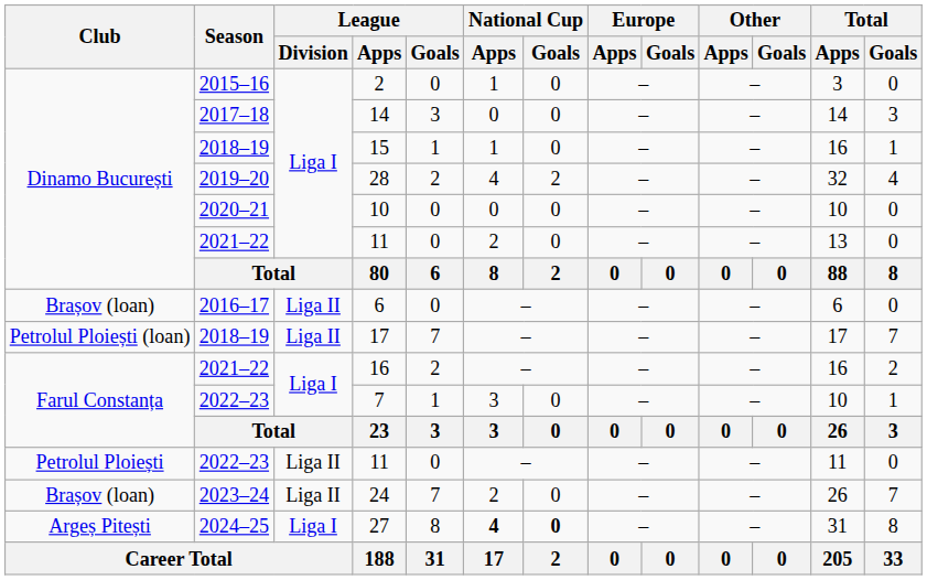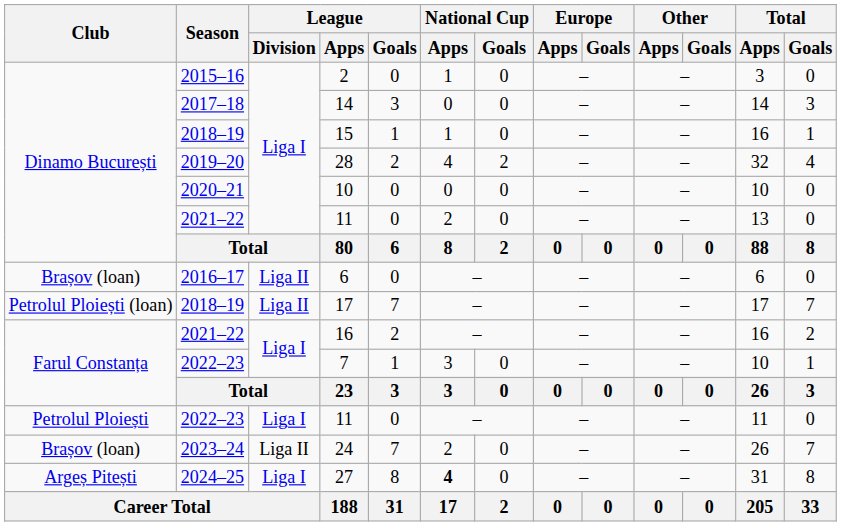2022–23 / 11 | League / Division: Liga II -> Liga I
27 | National Cup / Goals: bold -> normal
